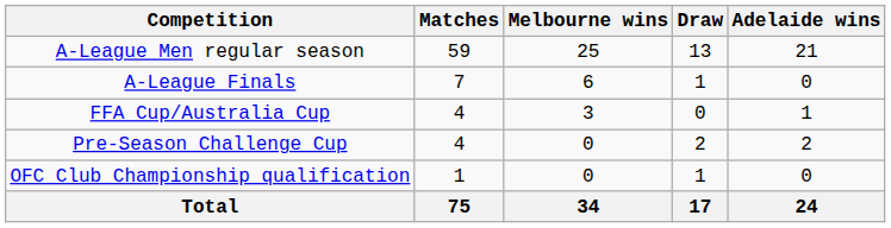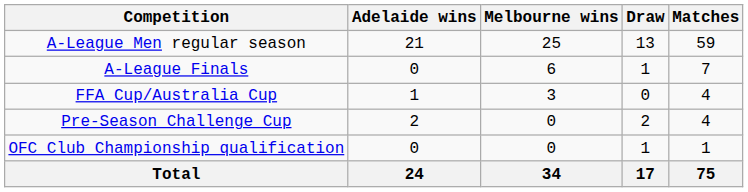columns swapped: Matches <-> Adelaide wins
